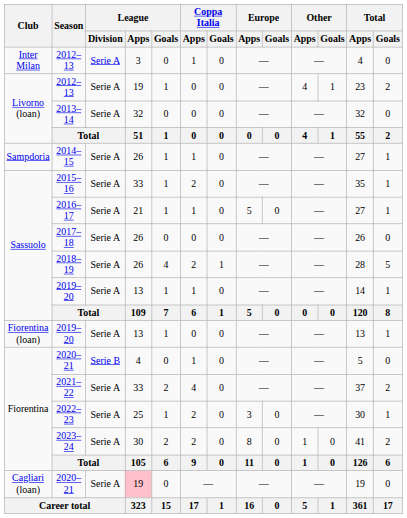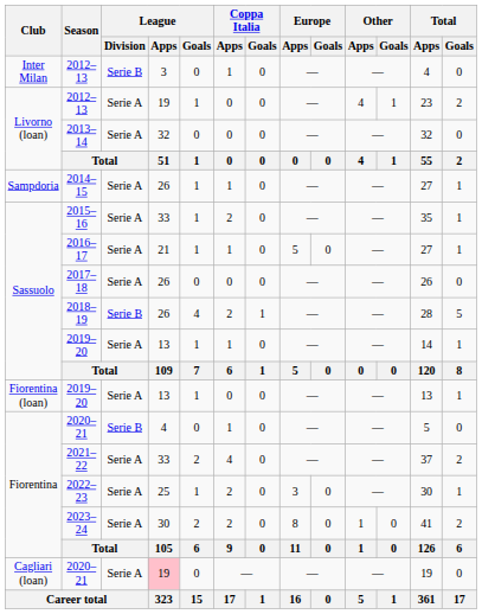Inter Milan / 2012–13 | League / Division: Serie A -> Serie B
2018–19 | League / Division: Serie A -> Serie B
